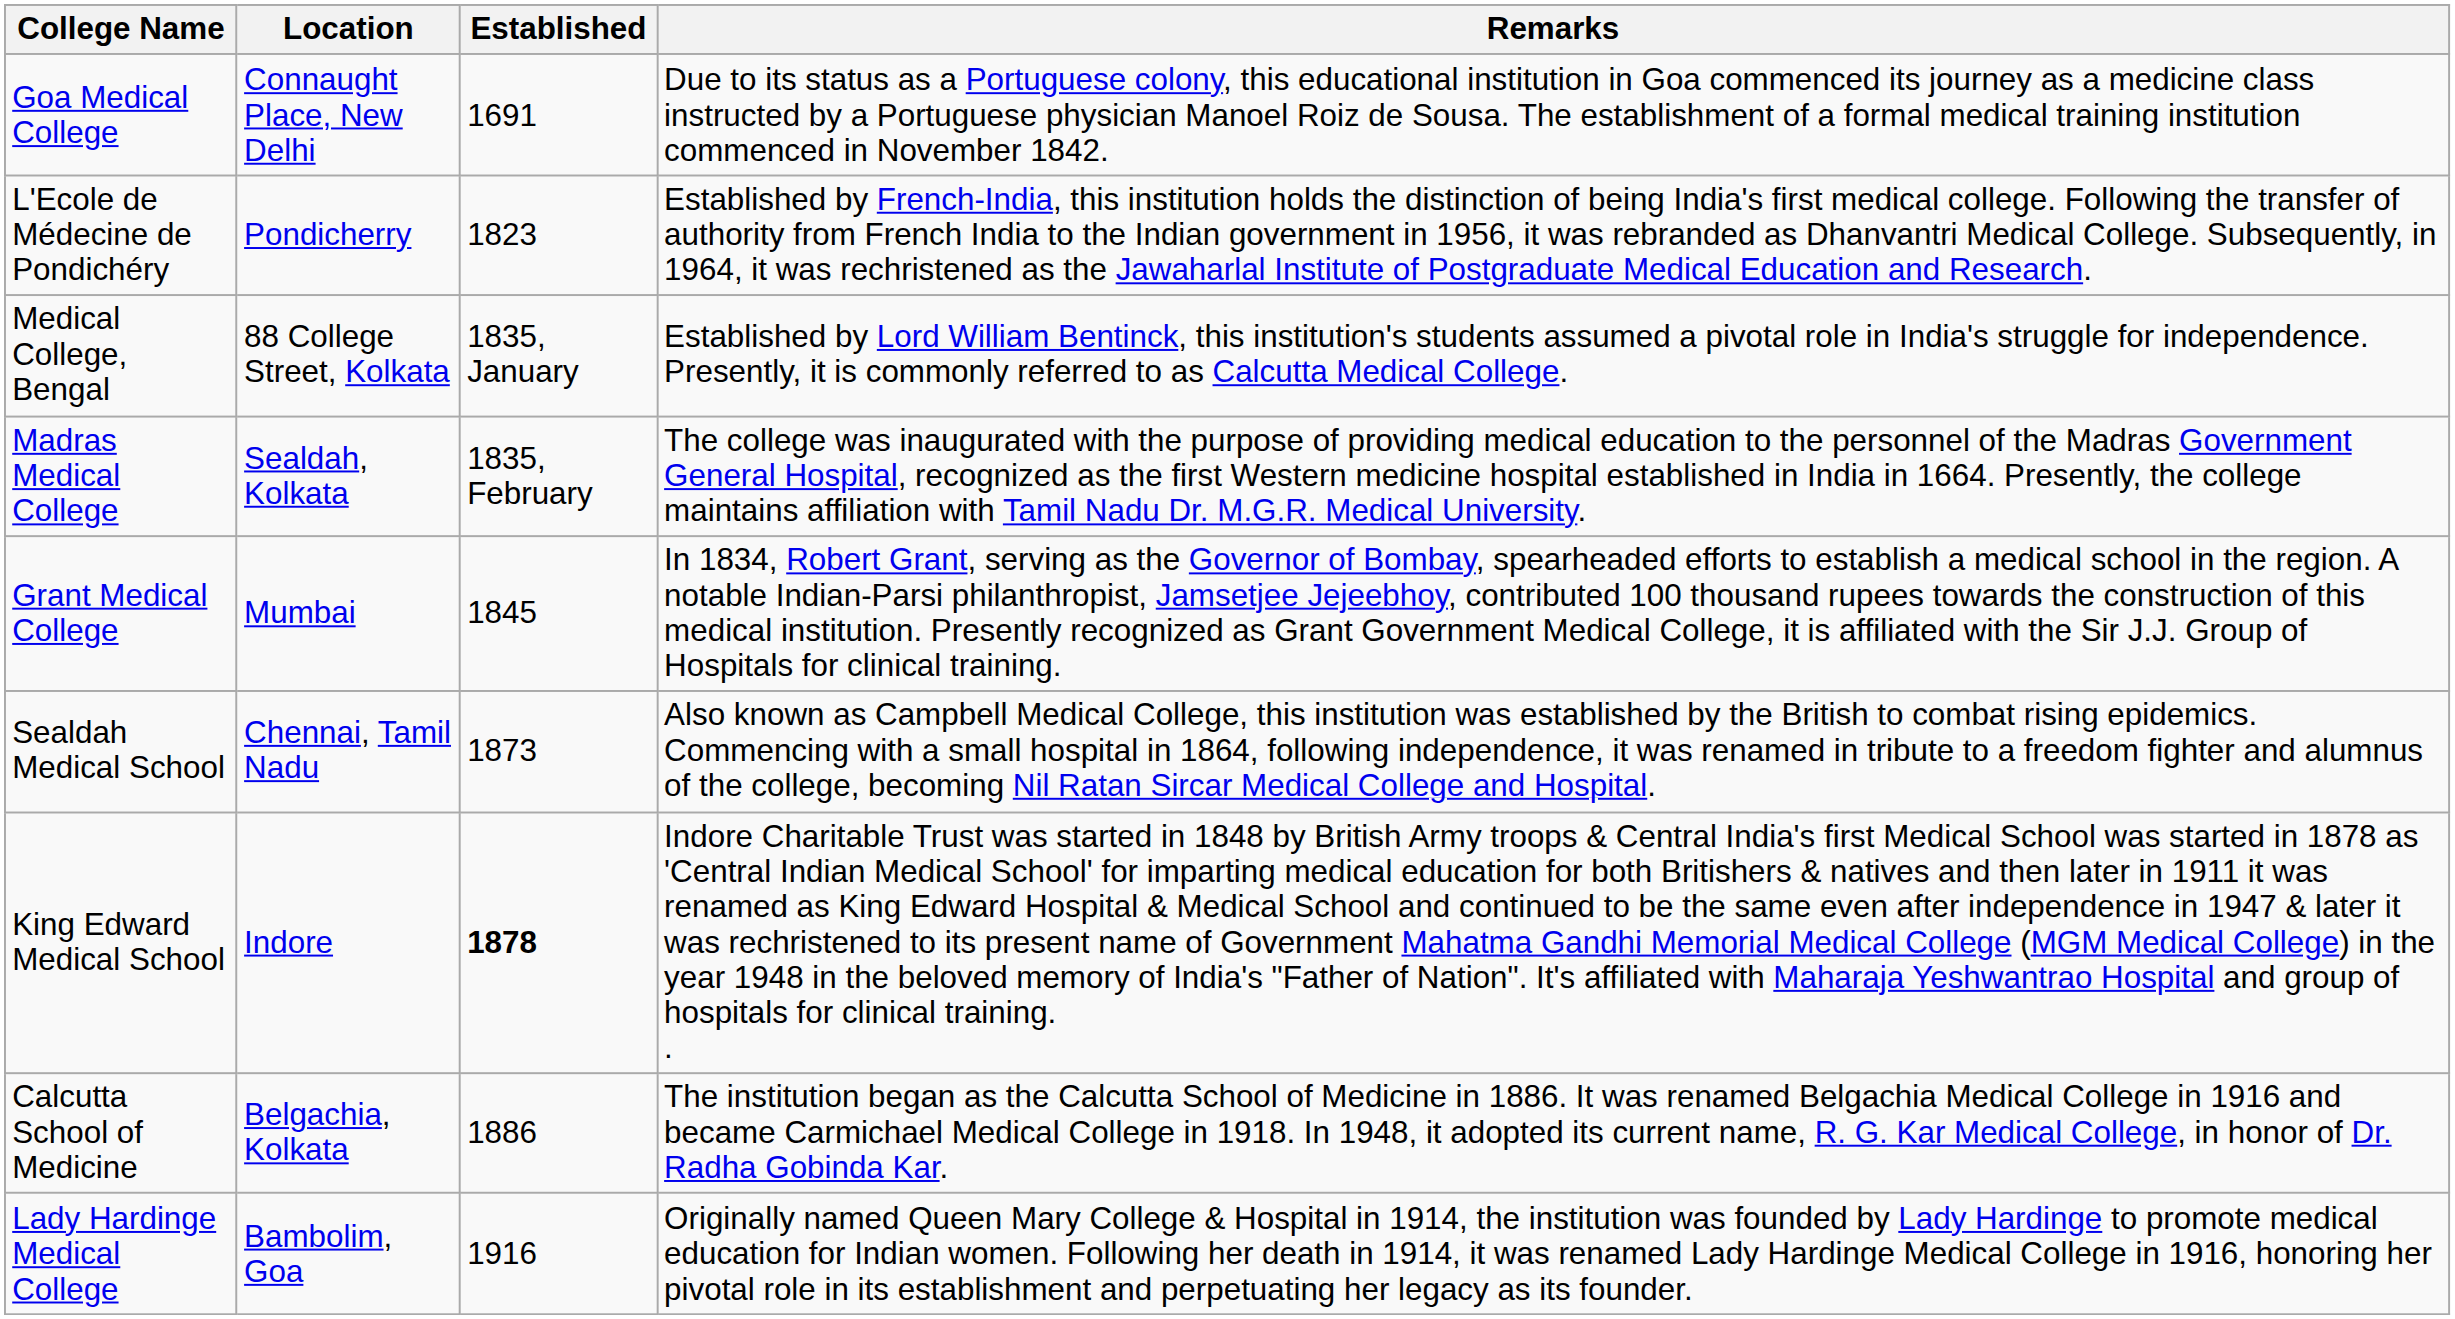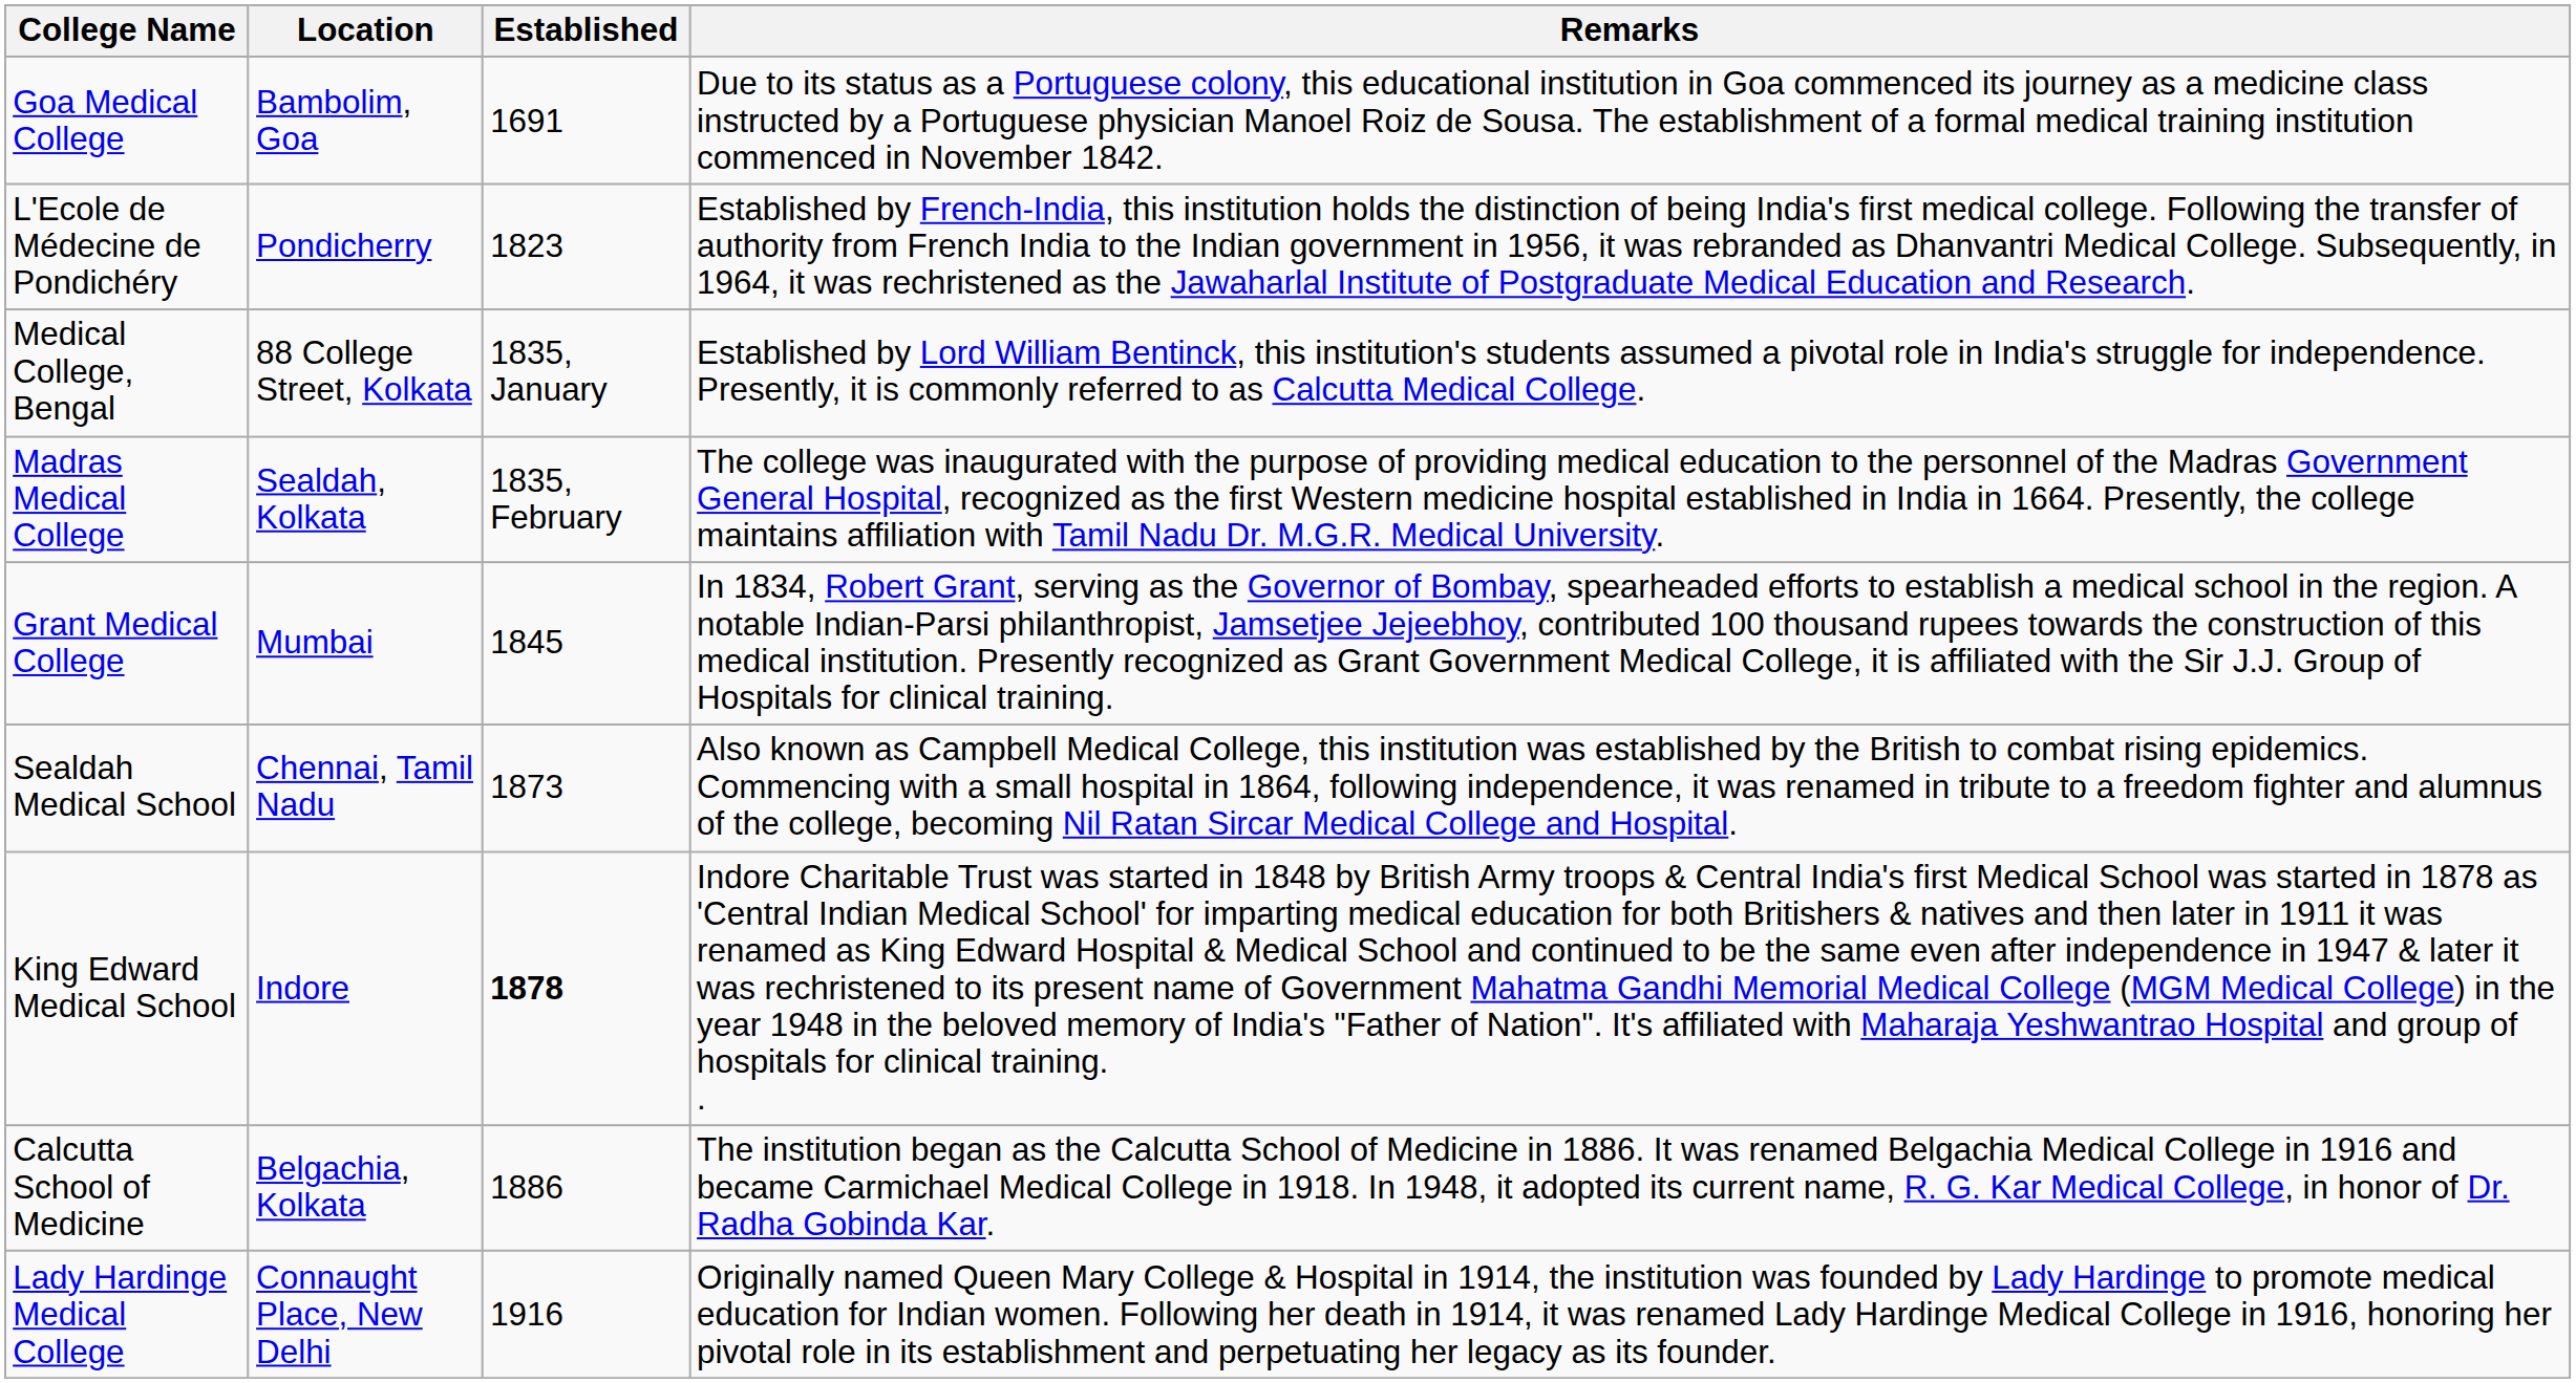Goa Medical College | Location: Connaught Place, New Delhi -> Bambolim, Goa
Lady Hardinge Medical College | Location: Bambolim, Goa -> Connaught Place, New Delhi
